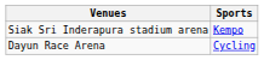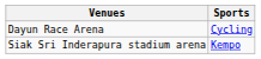rows swapped: Siak Sri Inderapura stadium arena <-> Dayun Race Arena
